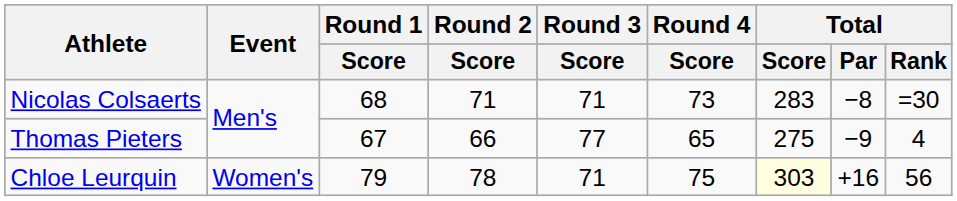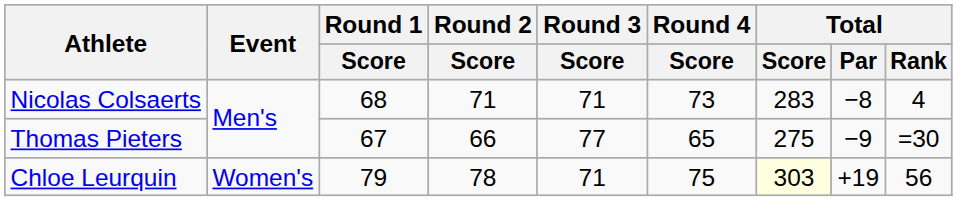Nicolas Colsaerts | Total / Rank: =30 -> 4
Thomas Pieters | Total / Rank: 4 -> =30
Chloe Leurquin | Total / Par: +16 -> +19
